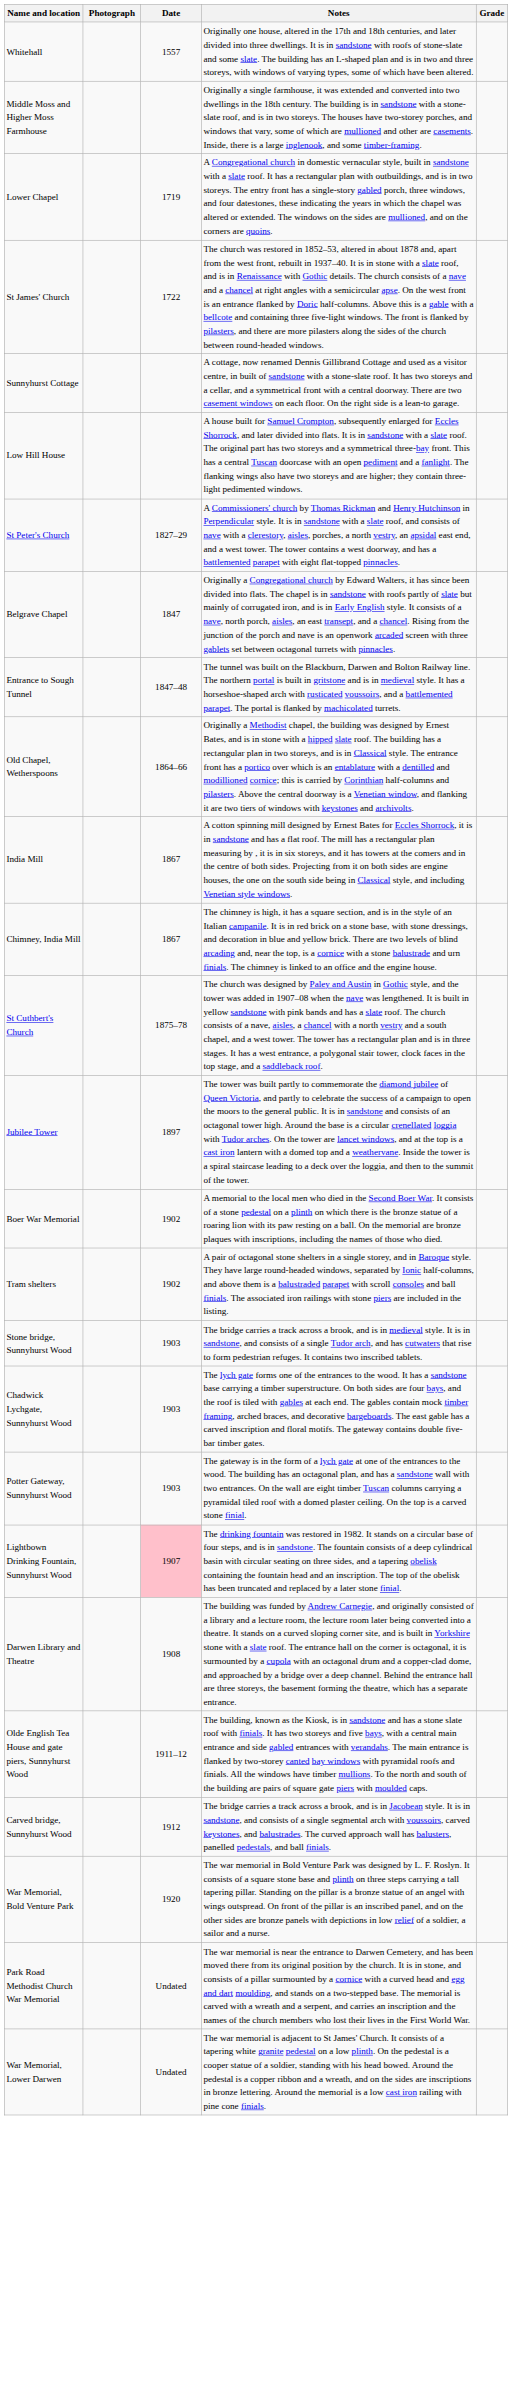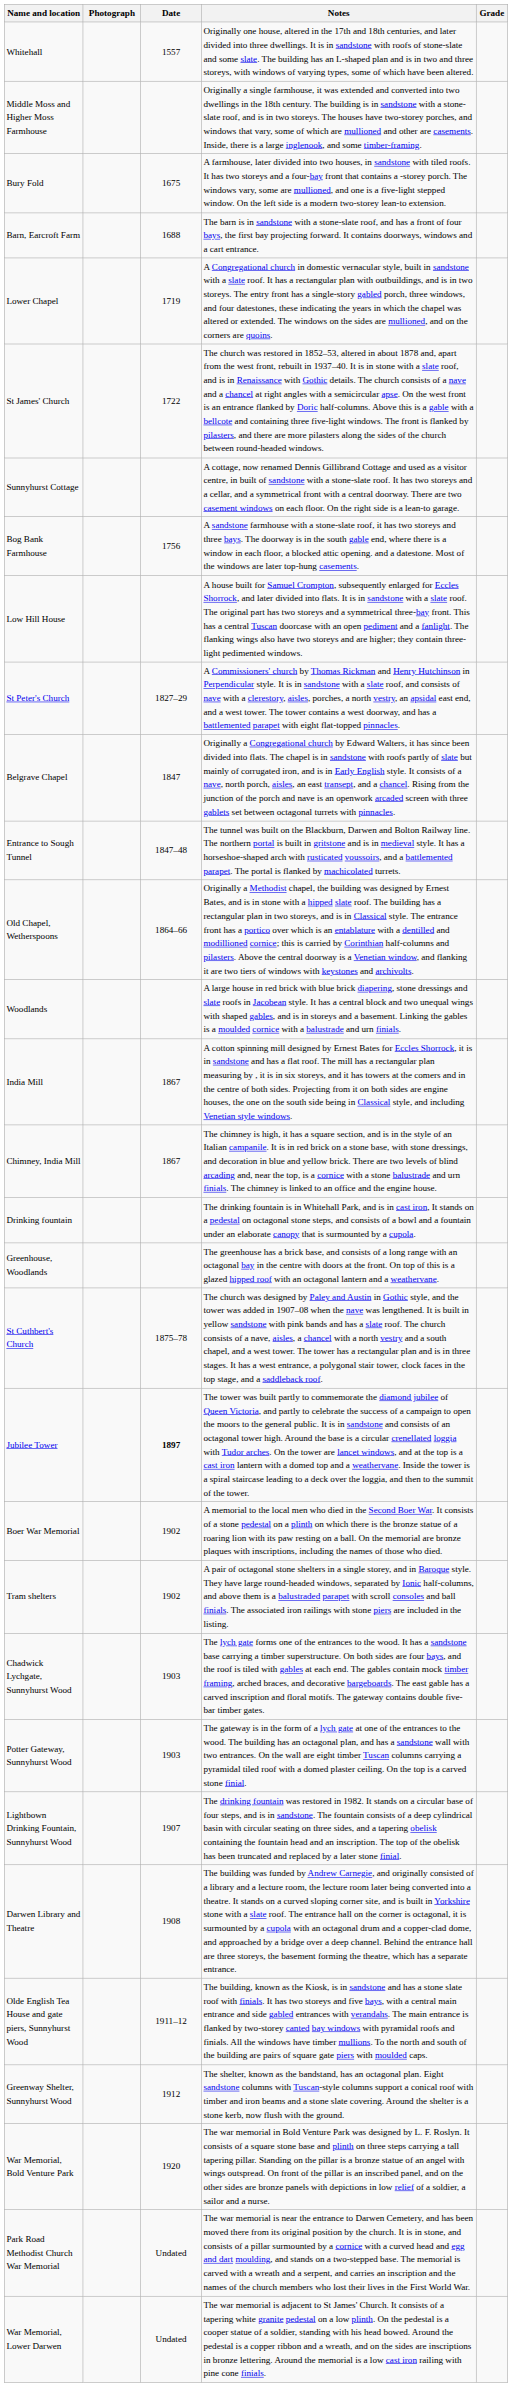+ row: Bury Fold | 1675 | A farmhouse, later divided into two houses, in sandstone with tiled roofs. It has two storeys and a four-bay front that contains a -storey porch. The windows vary, some are mullioned, and one is a five-light stepped window. On the left side is a modern two-storey lean-to extension.
+ row: Barn, Earcroft Farm | 1688 | The barn is in sandstone with a stone-slate roof, and has a front of four bays, the first bay projecting forward. It contains doorways, windows and a cart entrance.
+ row: Bog Bank Farmhouse | 1756 | A sandstone farmhouse with a stone-slate roof, it has two storeys and three bays. The doorway is in the south gable end, where there is a window in each floor, a blocked attic opening. and a datestone. Most of the windows are later top-hung casements.
+ row: Woodlands | A large house in red brick with blue brick diapering, stone dressings and slate roofs in Jacobean style. It has a central block and two unequal wings with shaped gables, and is in storeys and a basement. Linking the gables is a moulded cornice with a balustrade and urn finials.
+ row: Drinking fountain | The drinking fountain is in Whitehall Park, and is in cast iron, It stands on a pedestal on octagonal stone steps, and consists of a bowl and a fountain under an elaborate canopy that is surmounted by a cupola.
+ row: Greenhouse, Woodlands | The greenhouse has a brick base, and consists of a long range with an octagonal bay in the centre with doors at the front. On top of this is a glazed hipped roof with an octagonal lantern and a weathervane.
Jubilee Tower | Date: normal -> bold
- row: Stone bridge, Sunnyhurst Wood | 1903 | The bridge carries a track across a brook, and is in medieval style. It is in sandstone, and consists of a single Tudor arch, and has cutwaters that rise to form pedestrian refuges. It contains two inscribed tablets.
Lightbown Drinking Fountain, Sunnyhurst Wood | Date: pink background -> no background
- row: Carved bridge, Sunnyhurst Wood | 1912 | The bridge carries a track across a brook, and is in Jacobean style. It is in sandstone, and consists of a single segmental arch with voussoirs, carved keystones, and balustrades. The curved approach wall has balusters, panelled pedestals, and ball finials.
+ row: Greenway Shelter, Sunnyhurst Wood | 1912 | The shelter, known as the bandstand, has an octagonal plan. Eight sandstone columns with Tuscan-style columns support a conical roof with timber and iron beams and a stone slate covering. Around the shelter is a stone kerb, now flush with the ground.
